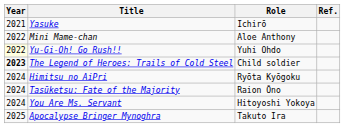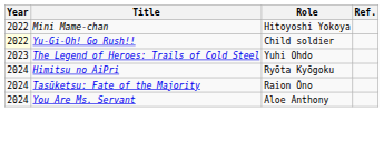- row: 2021 | Yasuke | Ichirō
Mini Mame-chan | Role: Aloe Anthony -> Hitoyoshi Yokoya
Yu-Gi-Oh! Go Rush!! | Role: Yuhi Ohdo -> Child soldier
The Legend of Heroes: Trails of Cold Steel | Year: bold -> normal
The Legend of Heroes: Trails of Cold Steel | Role: Child soldier -> Yuhi Ohdo
You Are Ms. Servant | Role: Hitoyoshi Yokoya -> Aloe Anthony
- row: 2025 | Apocalypse Bringer Mynoghra | Takuto Ira
